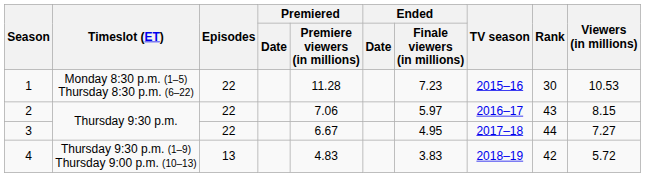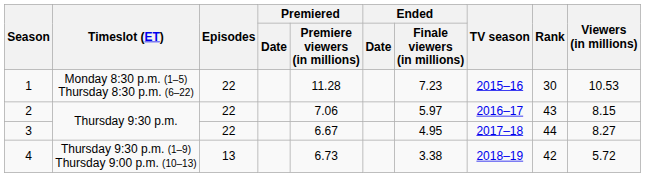3 | Viewers (in millions): 7.27 -> 8.27
4 | Premiered / Premiere viewers (in millions): 4.83 -> 6.73
4 | Ended / Finale viewers (in millions): 3.83 -> 3.38
